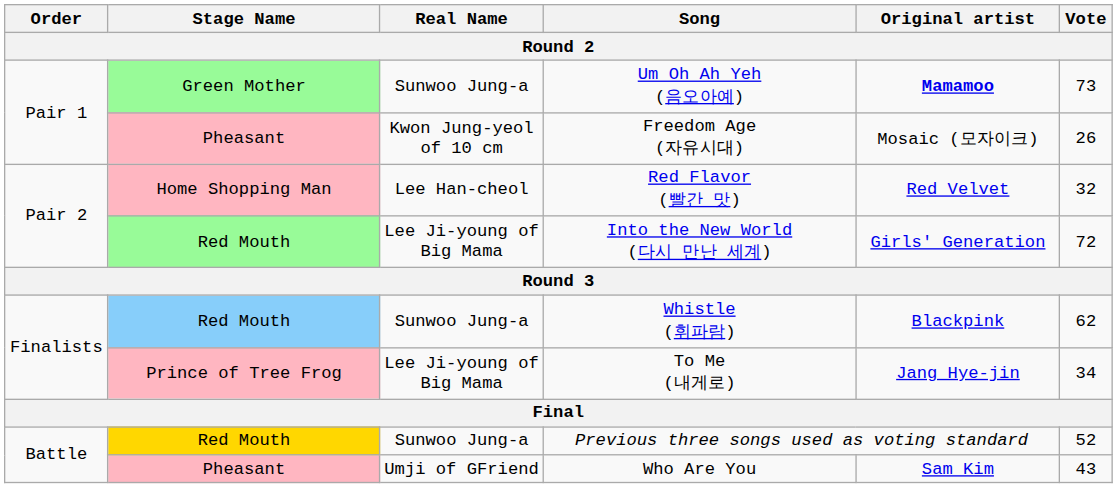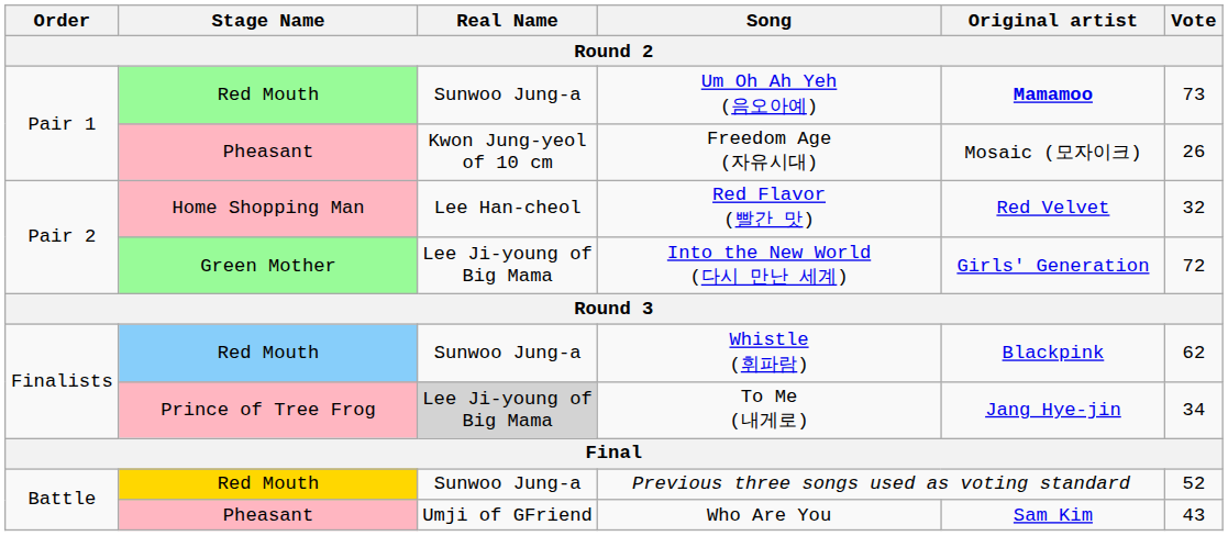Um Oh Ah Yeh (음오아예) | Stage Name: Green Mother -> Red Mouth
Into the New World (다시 만난 세계) | Stage Name: Red Mouth -> Green Mother
To Me (내게로) | Real Name: no background -> lightgrey background
